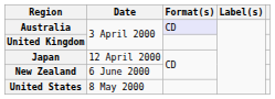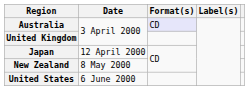New Zealand | Date: 6 June 2000 -> 8 May 2000
United States | Date: 8 May 2000 -> 6 June 2000
